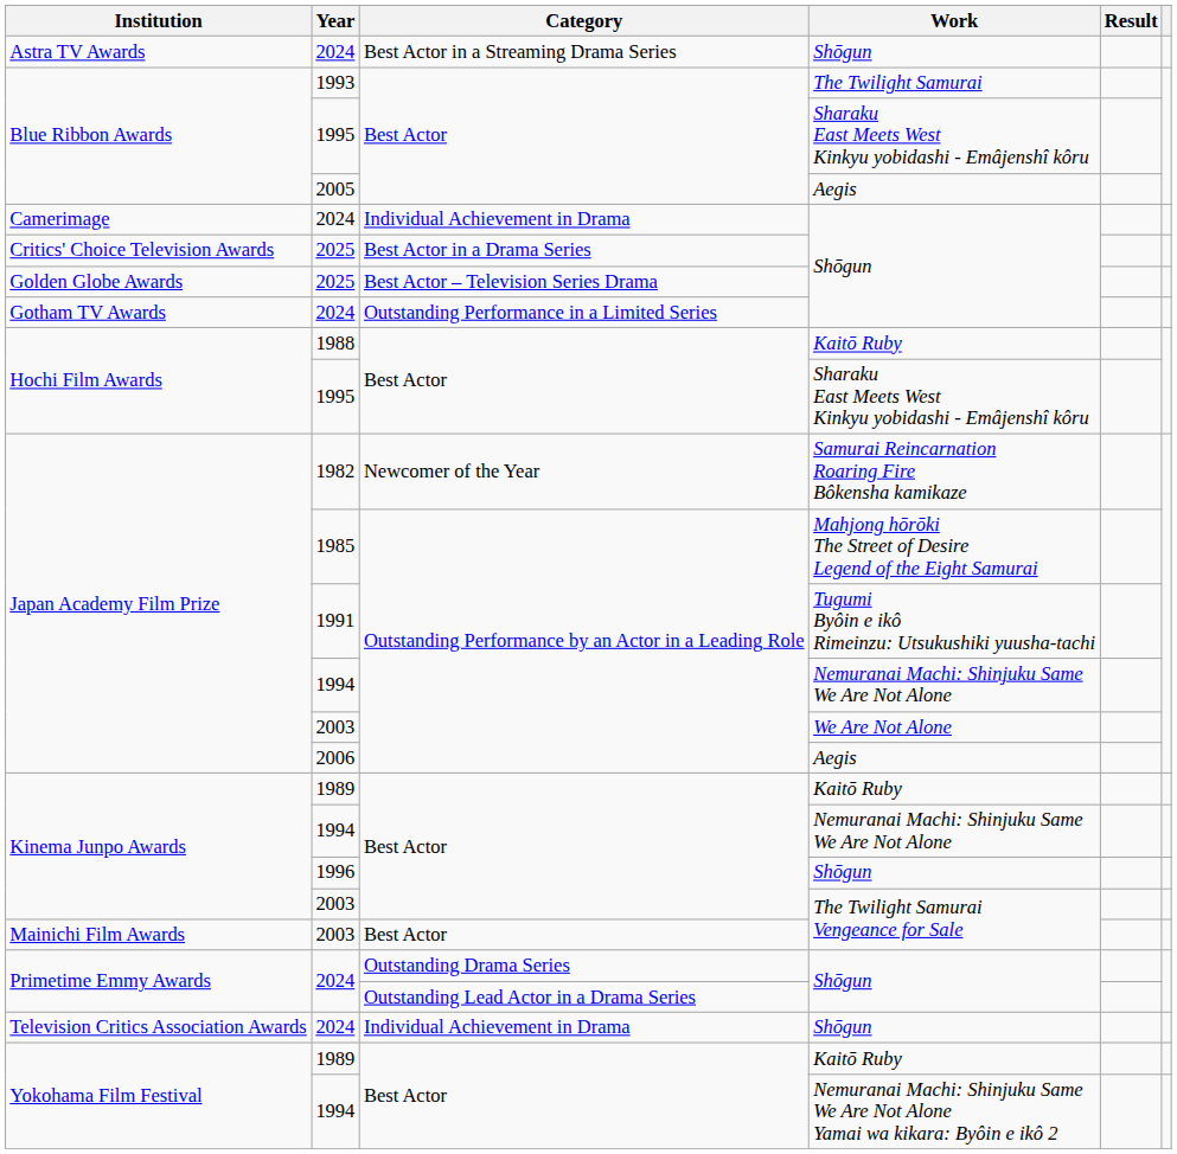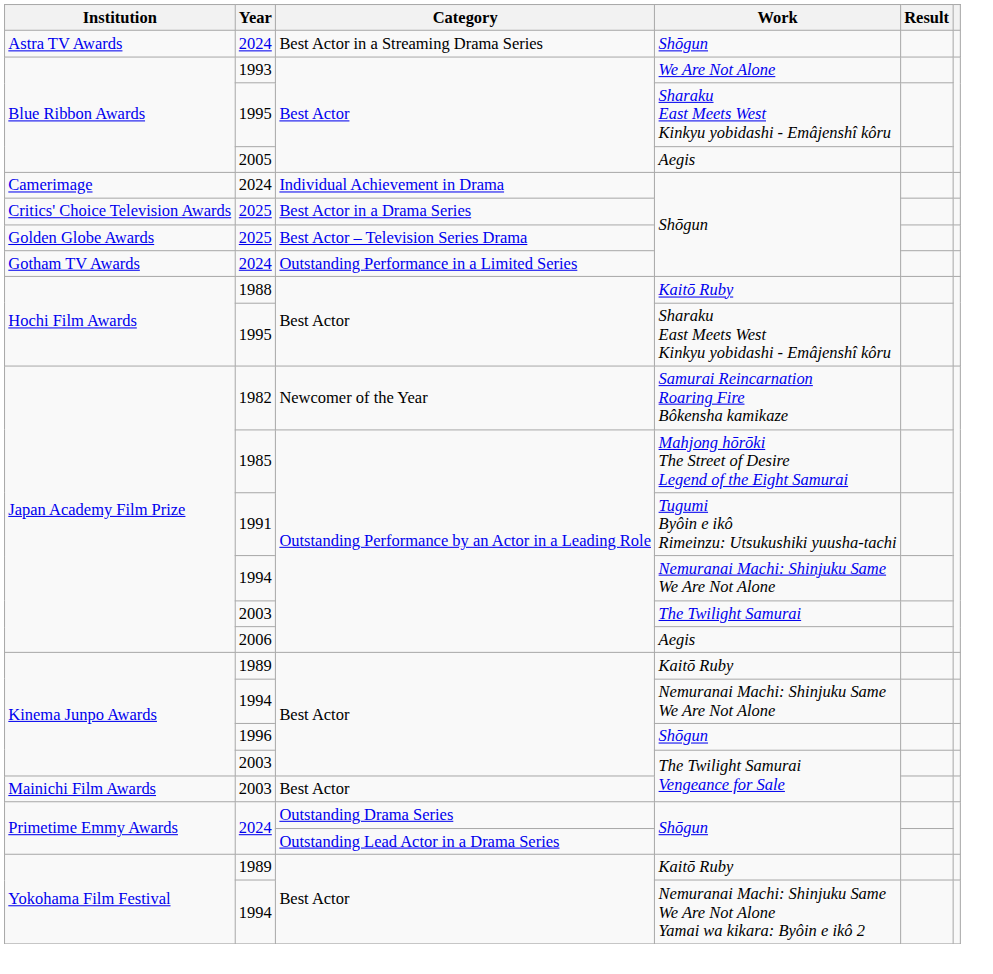1993 | Work: The Twilight Samurai -> We Are Not Alone
Japan Academy Film Prize / 2003 | Work: We Are Not Alone -> The Twilight Samurai
- row: Television Critics Association Awards | 2024 | Individual Achievement in Drama | Shōgun
